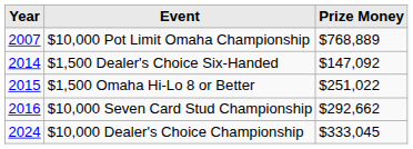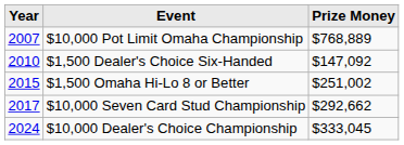$1,500 Dealer's Choice Six-Handed | Year: 2014 -> 2010
$1,500 Omaha Hi-Lo 8 or Better | Prize Money: $251,022 -> $251,002
$10,000 Seven Card Stud Championship | Year: 2016 -> 2017
